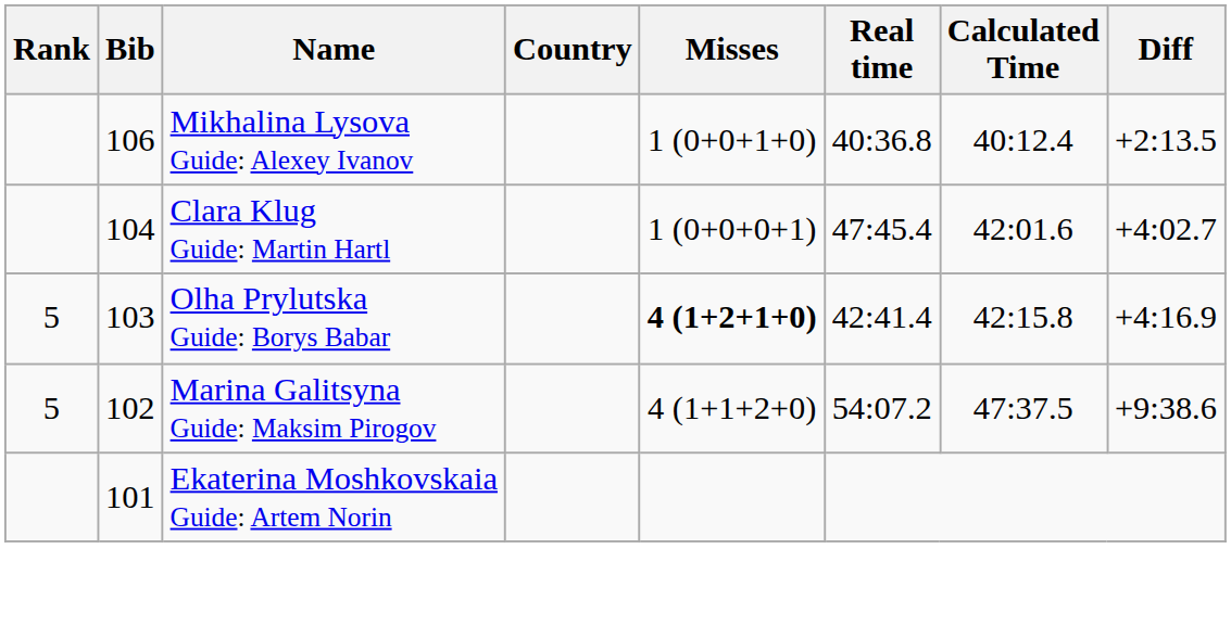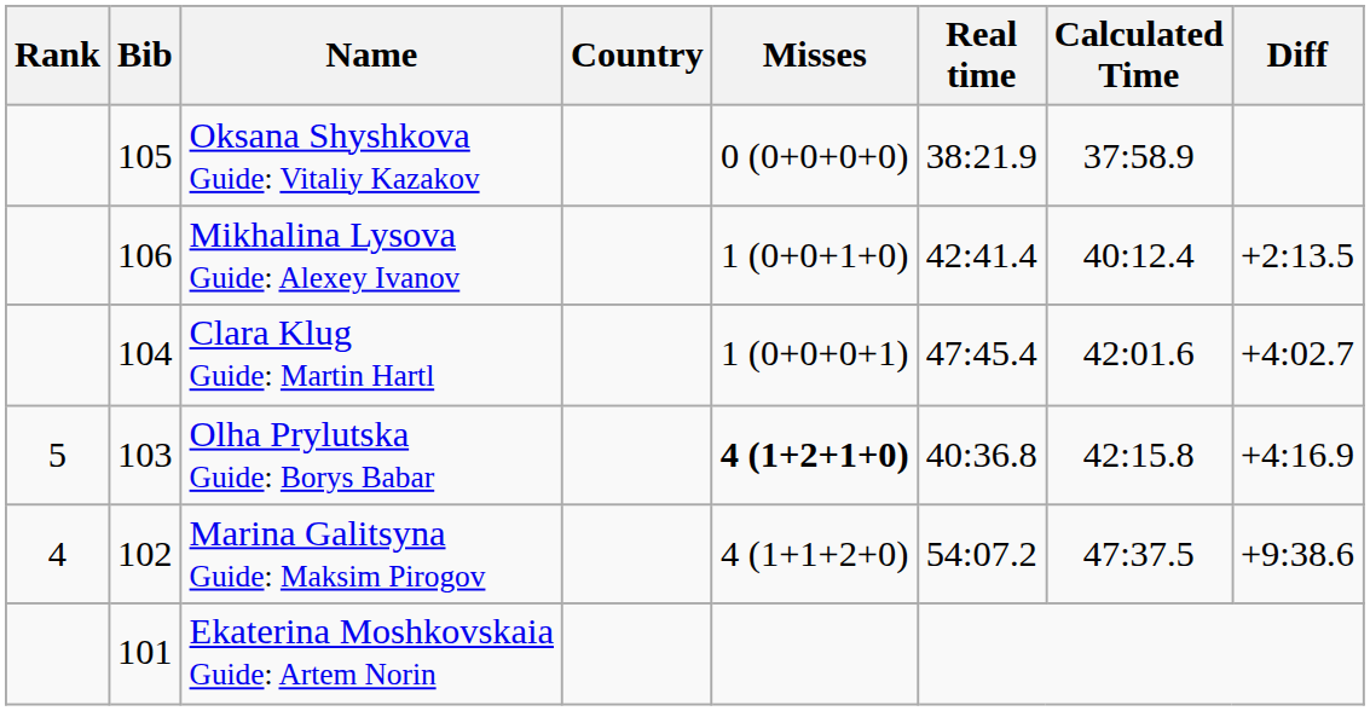+ row: 105 | Oksana Shyshkova Guide: Vitaliy Kazakov | 0 (0+0+0+0) | 38:21.9 | 37:58.9
Mikhalina Lysova Guide: Alexey Ivanov | Real time: 40:36.8 -> 42:41.4
Olha Prylutska Guide: Borys Babar | Real time: 42:41.4 -> 40:36.8
Marina Galitsyna Guide: Maksim Pirogov | Rank: 5 -> 4
